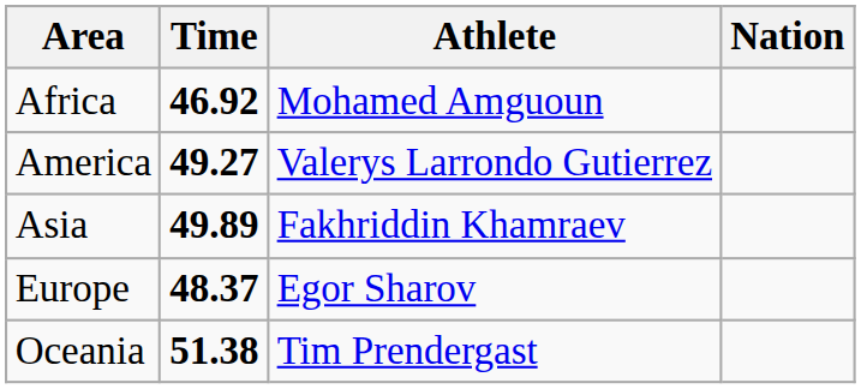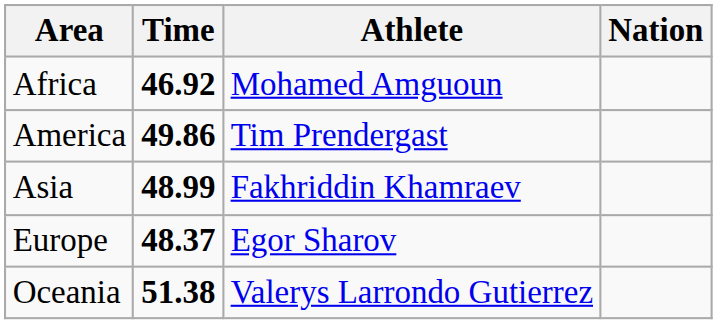America | Time: 49.27 -> 49.86
America | Athlete: Valerys Larrondo Gutierrez -> Tim Prendergast
Asia | Time: 49.89 -> 48.99
Oceania | Athlete: Tim Prendergast -> Valerys Larrondo Gutierrez
